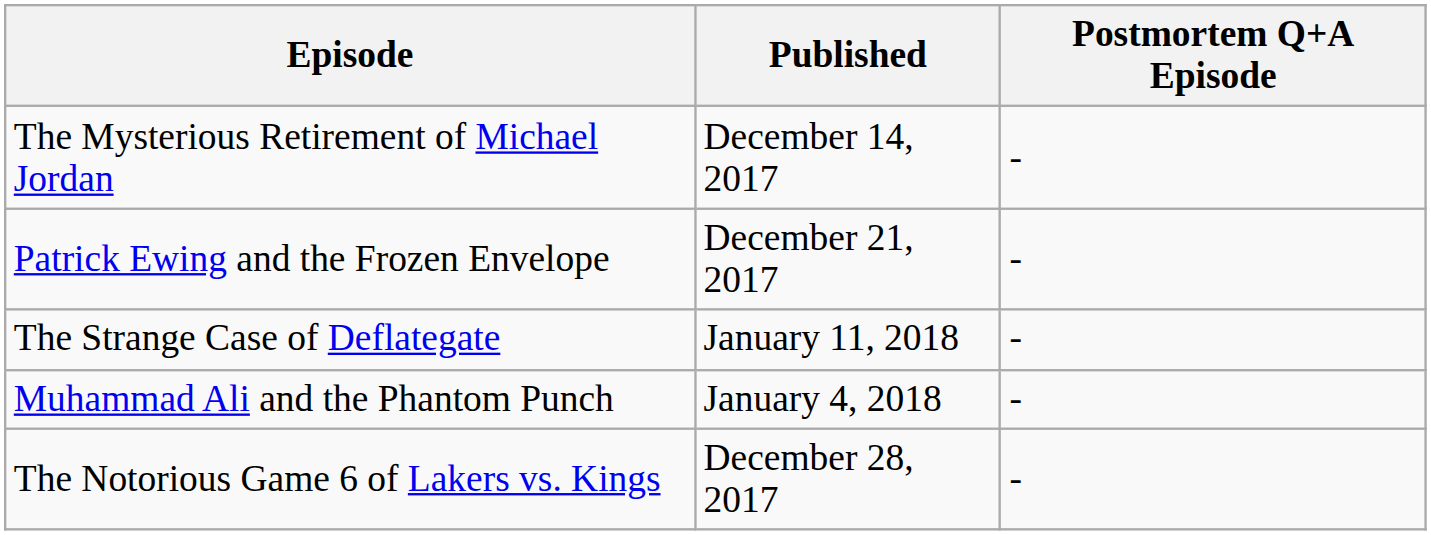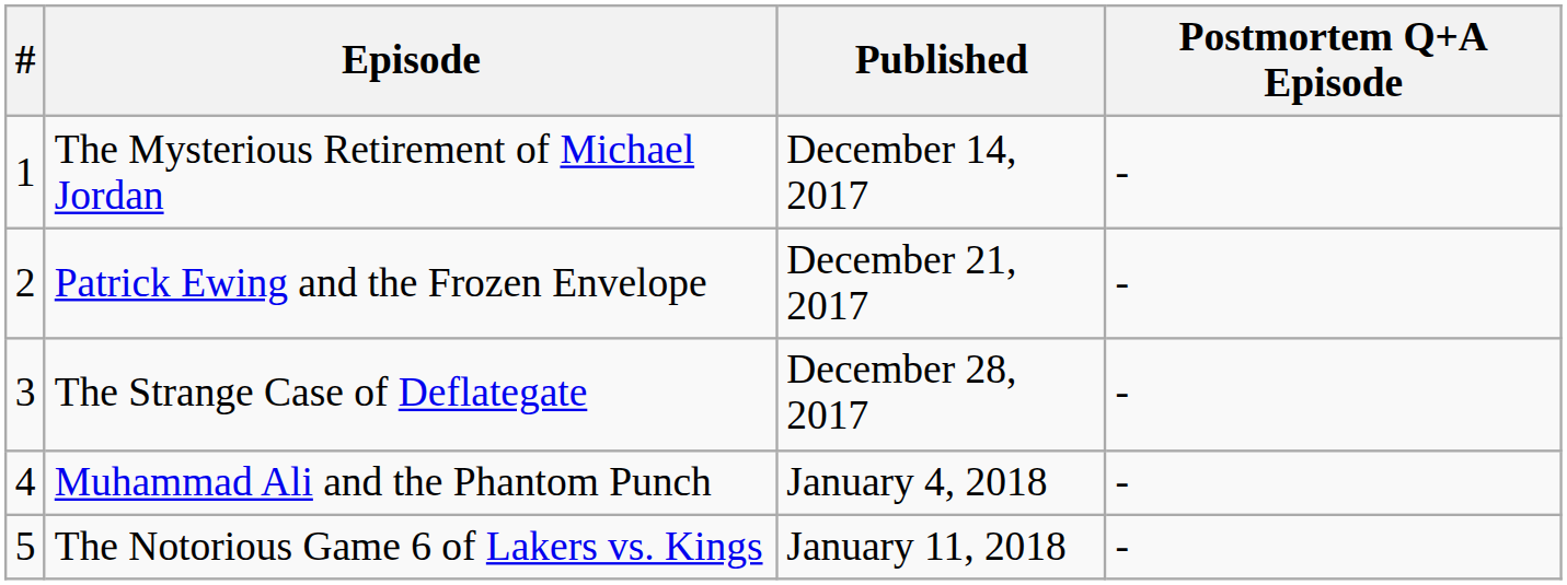+ column: # | 1 | 2 | 3 | 4 | 5
The Strange Case of Deflategate | Published: January 11, 2018 -> December 28, 2017
The Notorious Game 6 of Lakers vs. Kings | Published: December 28, 2017 -> January 11, 2018
